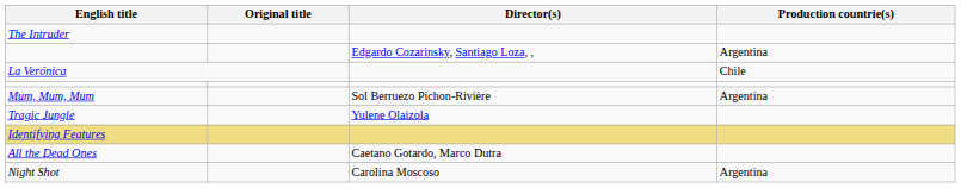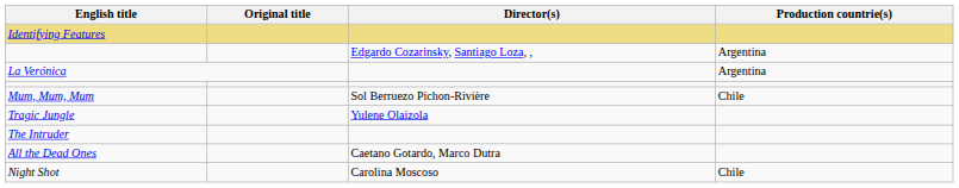rows swapped: The Intruder <-> Identifying Features
La Verónica | Production countrie(s): Chile -> Argentina
Mum, Mum, Mum | Production countrie(s): Argentina -> Chile
Night Shot | Production countrie(s): Argentina -> Chile
